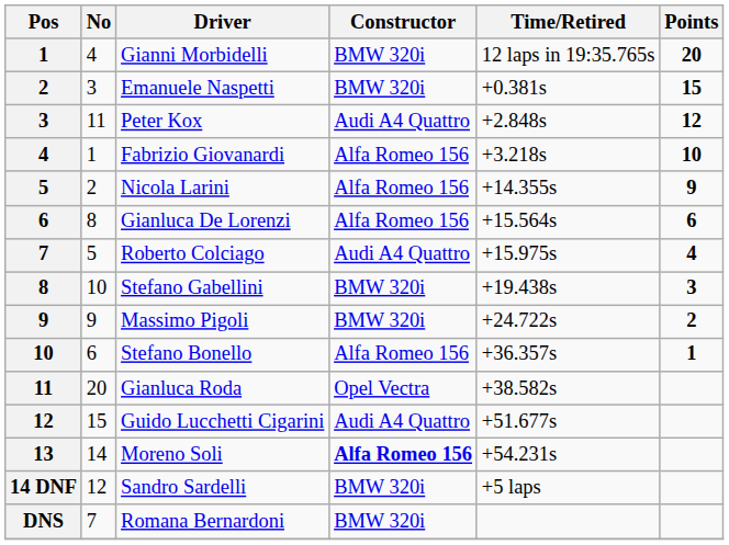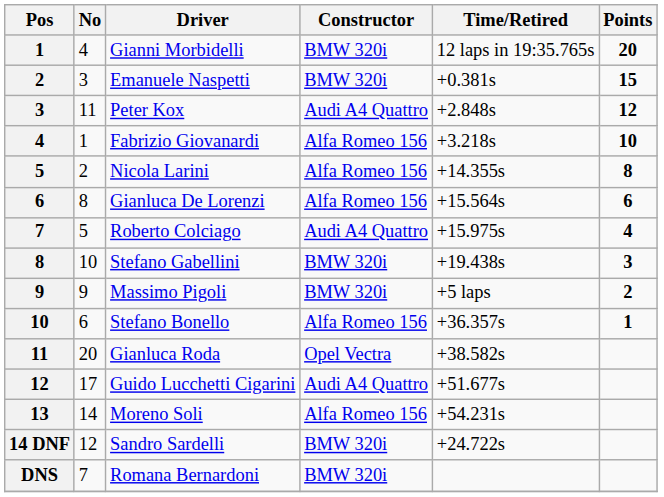Nicola Larini | Points: 9 -> 8
Massimo Pigoli | Time/Retired: +24.722s -> +5 laps
Guido Lucchetti Cigarini | No: 15 -> 17
Moreno Soli | Constructor: bold -> normal
Sandro Sardelli | Time/Retired: +5 laps -> +24.722s
